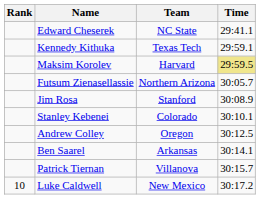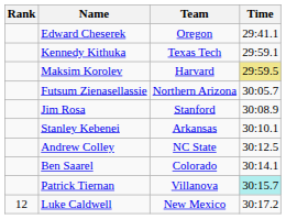Edward Cheserek | Team: NC State -> Oregon
Stanley Kebenei | Team: Colorado -> Arkansas
Andrew Colley | Team: Oregon -> NC State
Ben Saarel | Team: Arkansas -> Colorado
Patrick Tiernan | Time: no background -> paleturquoise background
Luke Caldwell | Rank: 10 -> 12
